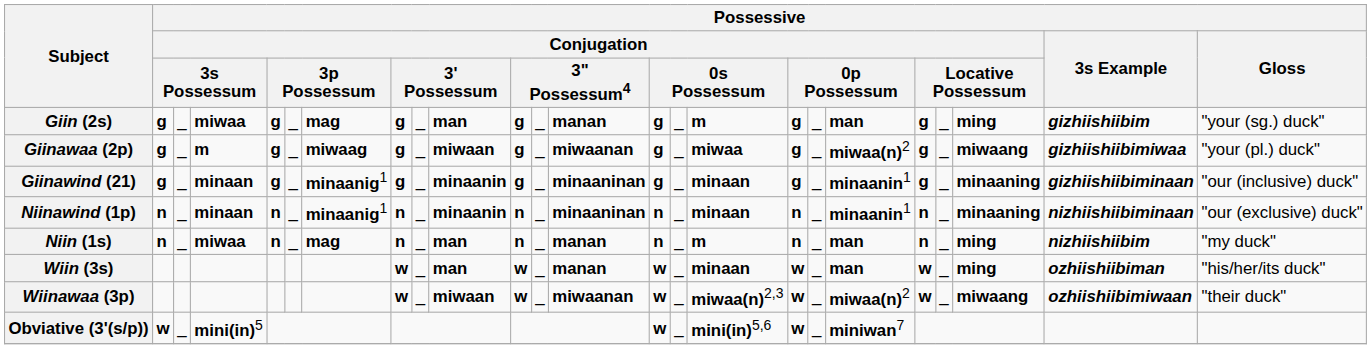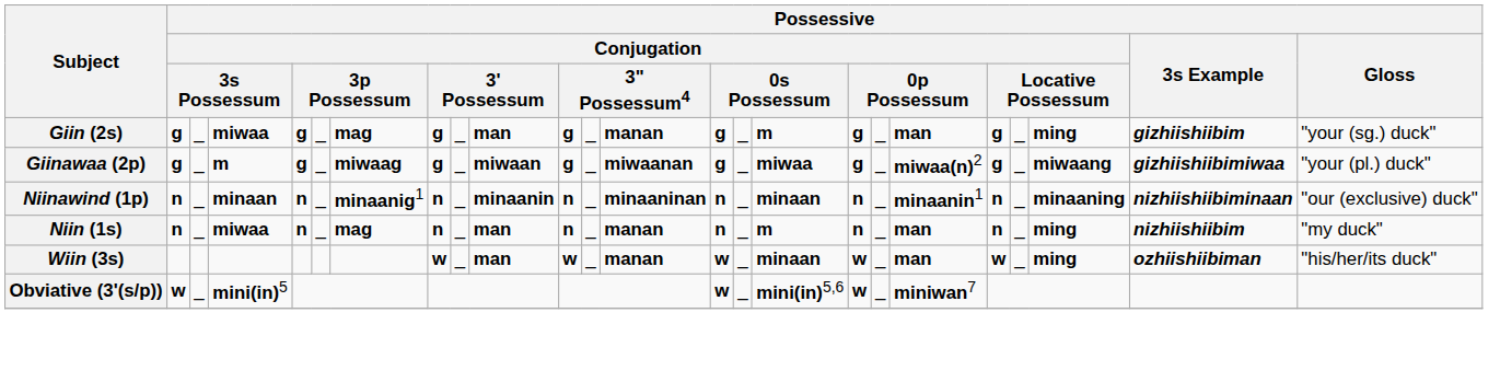- row: Giinawind (21) | g | _ | minaan | g | _ | minaanig1 | g | _ | minaanin | g | _ | minaaninan | g | _ | minaan | g | _ | minaanin1 | g | _ | minaaning | gizhiishiibiminaan | "our (inclusive) duck"
- row: Wiinawaa (3p) | w | _ | miwaan | w | _ | miwaanan | w | _ | miwaa(n)2,3 | w | _ | miwaa(n)2 | w | _ | miwaang | ozhiishiibimiwaan | "their duck"
